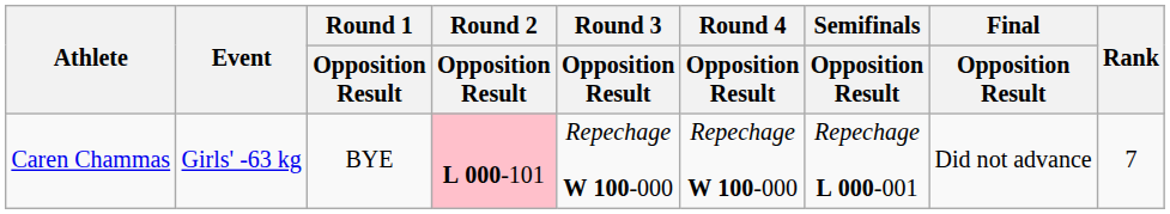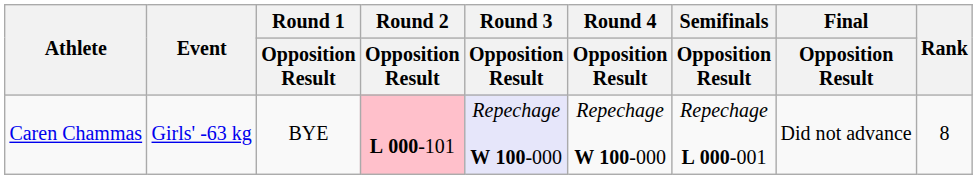Caren Chammas | Round 3 / Opposition Result: no background -> lavender background
Caren Chammas | Rank: 7 -> 8
